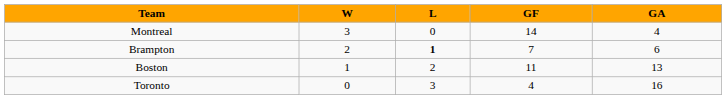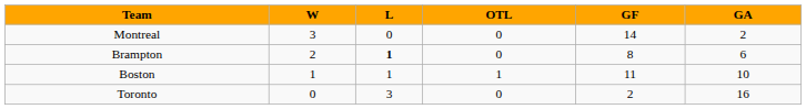+ column: OTL | 0 | 0 | 1 | 0
Montreal | GA: 4 -> 2
Brampton | GF: 7 -> 8
Boston | L: 2 -> 1
Boston | GA: 13 -> 10
Toronto | GF: 4 -> 2
